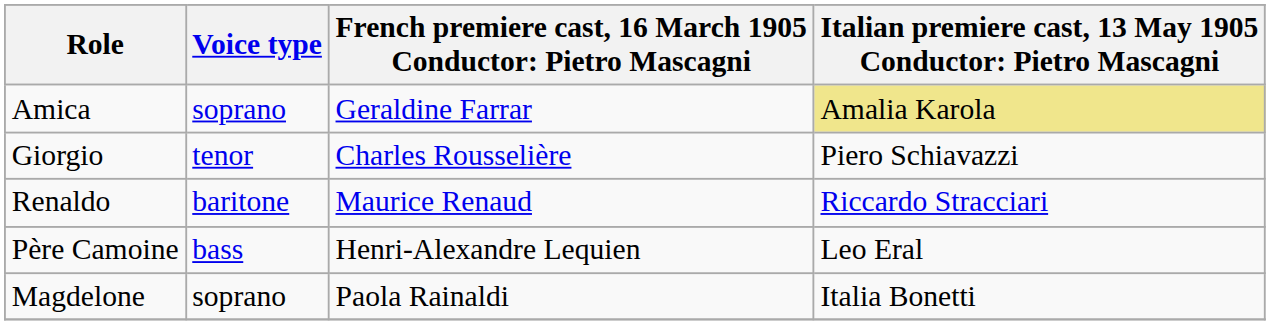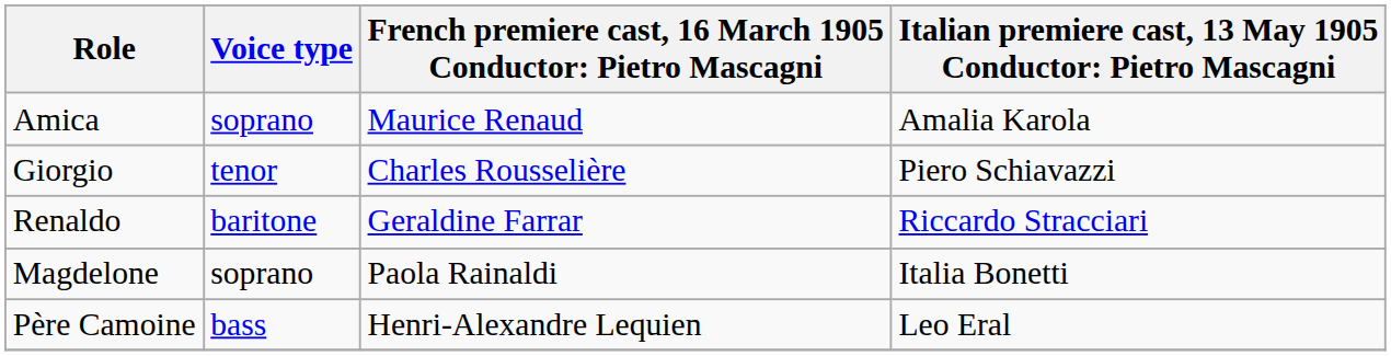Amica | column 3: Geraldine Farrar -> Maurice Renaud
Amica | column 4: khaki background -> no background
Renaldo | column 3: Maurice Renaud -> Geraldine Farrar
rows swapped: Père Camoine <-> Magdelone
